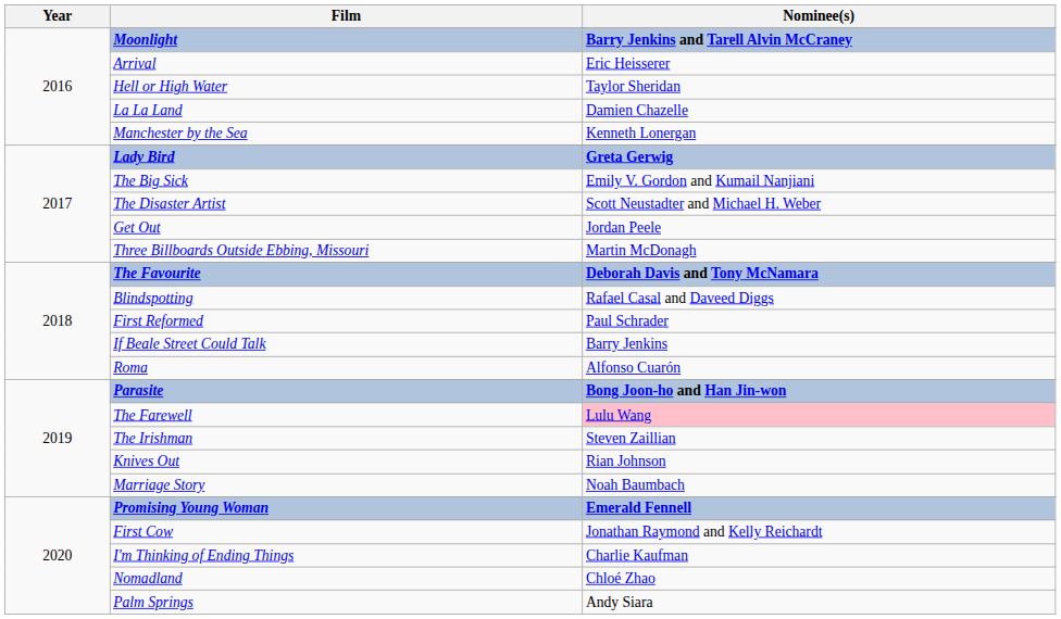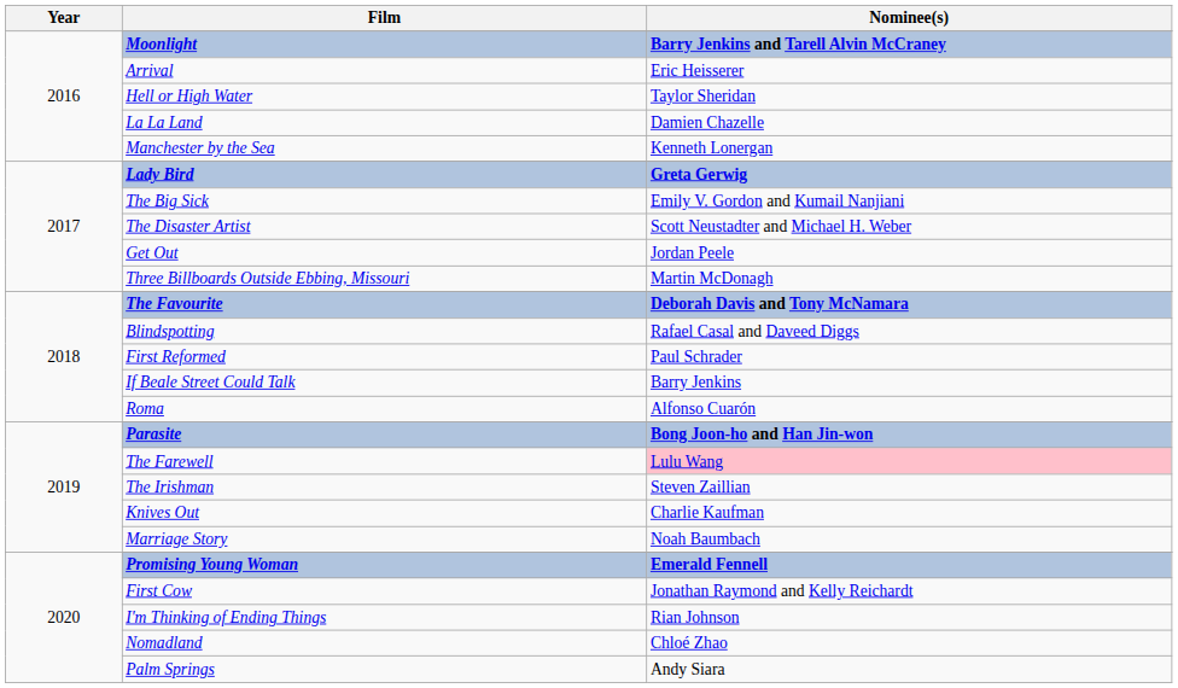Knives Out | Nominee(s): Rian Johnson -> Charlie Kaufman
I'm Thinking of Ending Things | Nominee(s): Charlie Kaufman -> Rian Johnson
